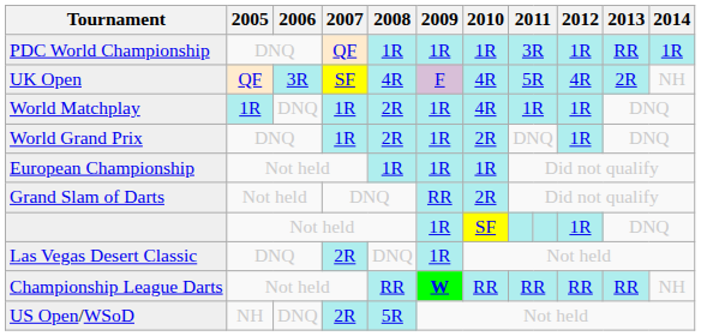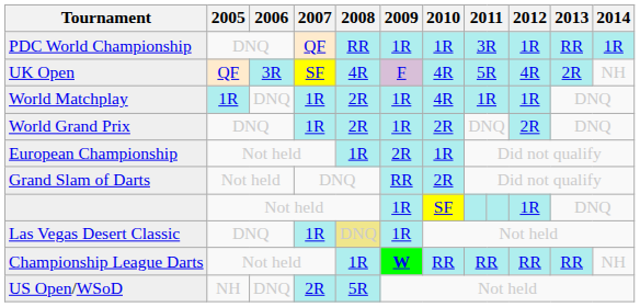PDC World Championship | 2008: 1R -> RR
World Grand Prix | 2012: 1R -> 2R
European Championship | 2009: 1R -> 2R
Las Vegas Desert Classic | 2007: 2R -> 1R
Las Vegas Desert Classic | 2008: no background -> khaki background
Championship League Darts | 2008: RR -> 1R
